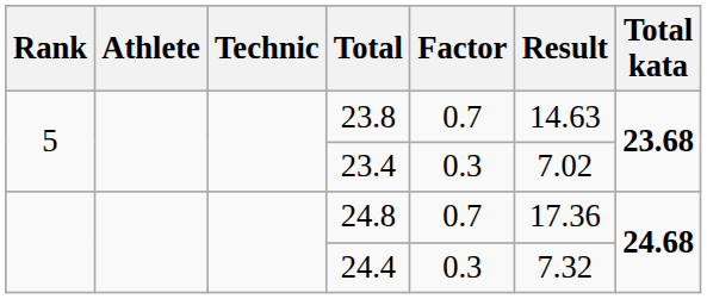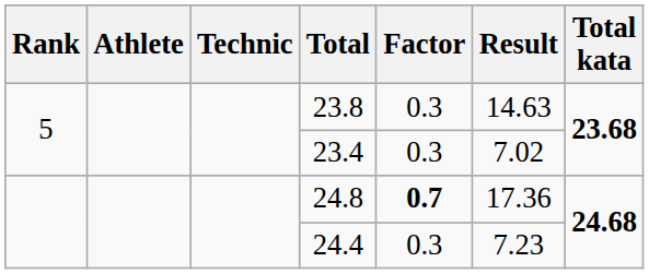23.8 | Factor: 0.7 -> 0.3
24.8 | Factor: normal -> bold
24.4 | Result: 7.32 -> 7.23
